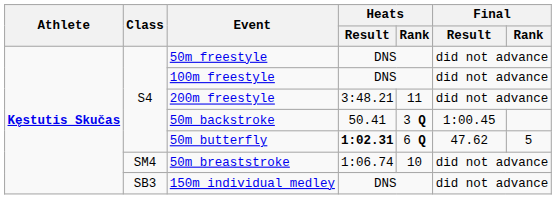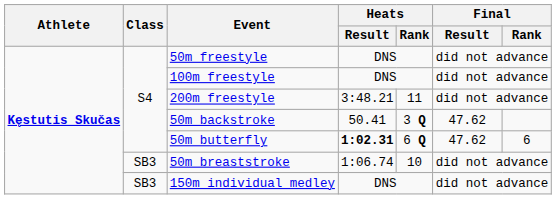50m backstroke | Final / Result: 1:00.45 -> 47.62
50m butterfly | Final / Rank: 5 -> 6
50m breaststroke | Class: SM4 -> SB3
